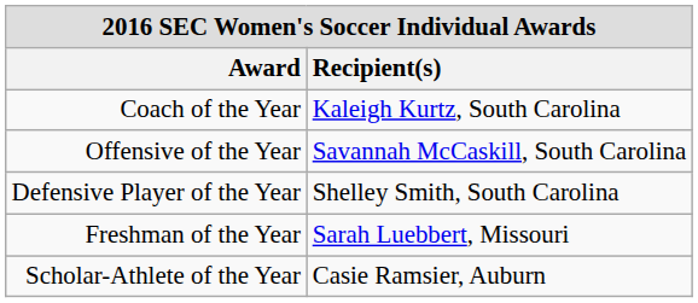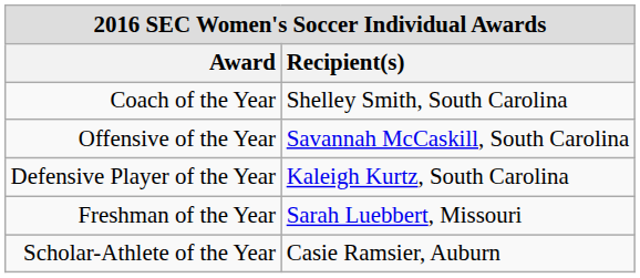Coach of the Year | Recipient(s): Kaleigh Kurtz, South Carolina -> Shelley Smith, South Carolina
Defensive Player of the Year | Recipient(s): Shelley Smith, South Carolina -> Kaleigh Kurtz, South Carolina
